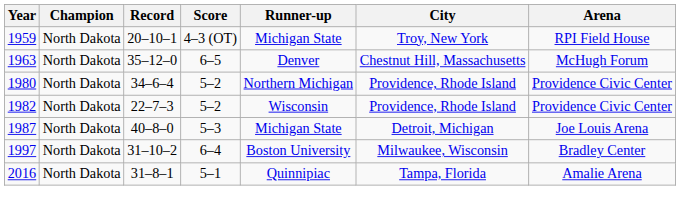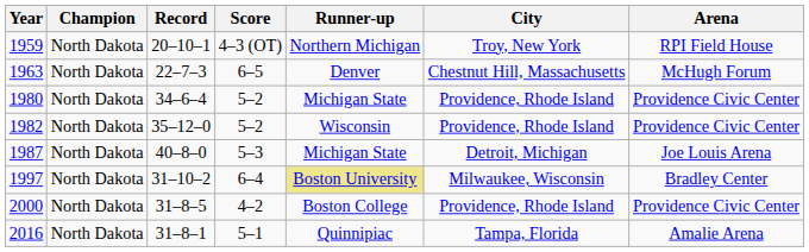1959 | Runner-up: Michigan State -> Northern Michigan
1963 | Record: 35–12–0 -> 22–7–3
1980 | Runner-up: Northern Michigan -> Michigan State
1982 | Record: 22–7–3 -> 35–12–0
1997 | Runner-up: no background -> khaki background
+ row: 2000 | North Dakota | 31–8–5 | 4–2 | Boston College | Providence, Rhode Island | Providence Civic Center
